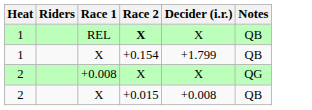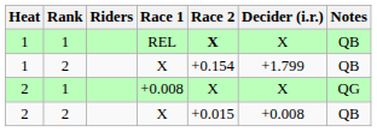+ column: Rank | 1 | 2 | 1 | 2
